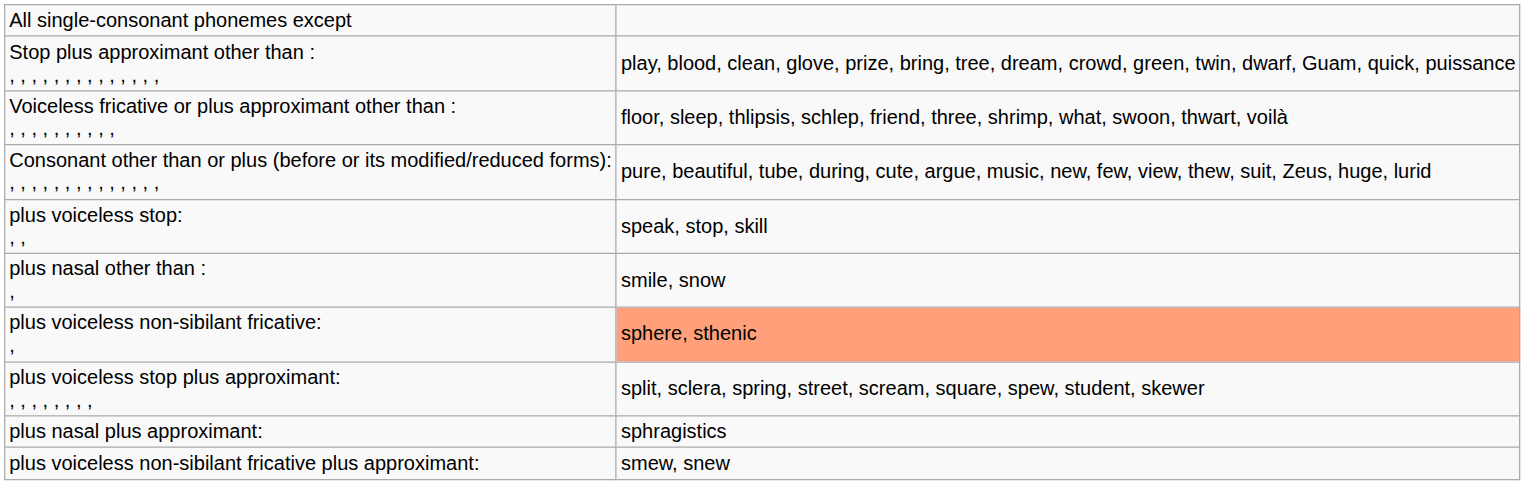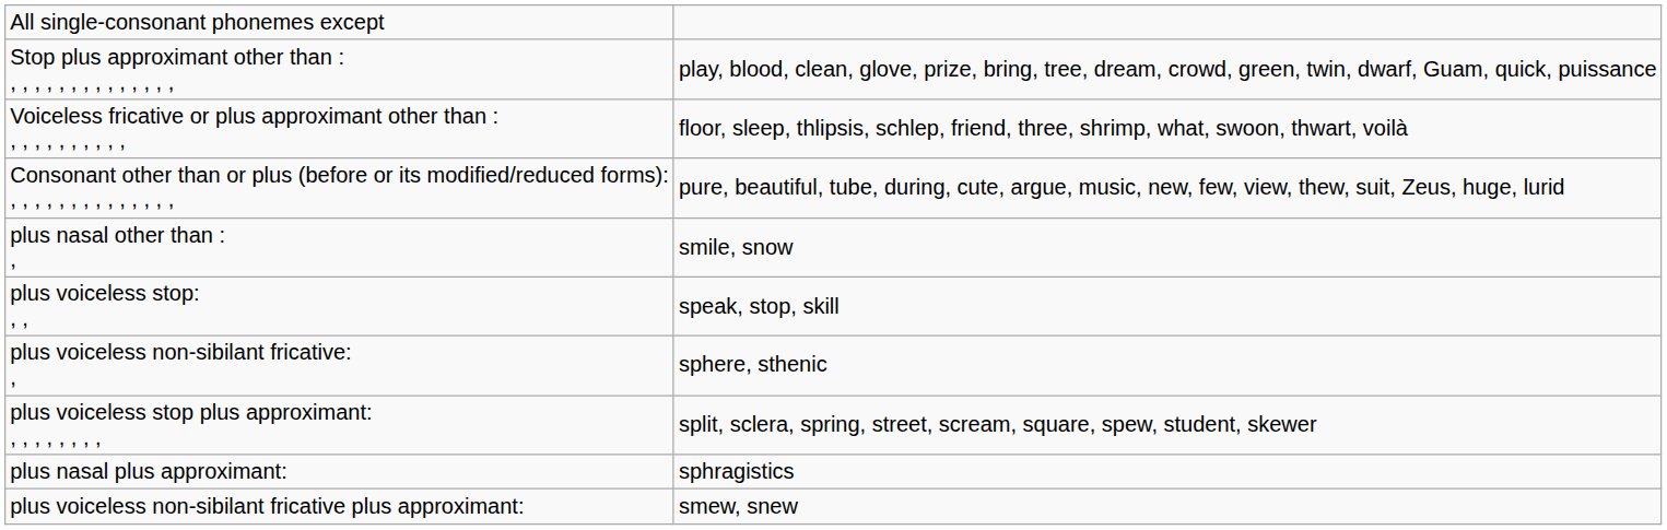rows swapped: plus voiceless stop: , , <-> plus nasal other than : ,
plus voiceless non-sibilant fricative: , | column 2: lightsalmon background -> no background
